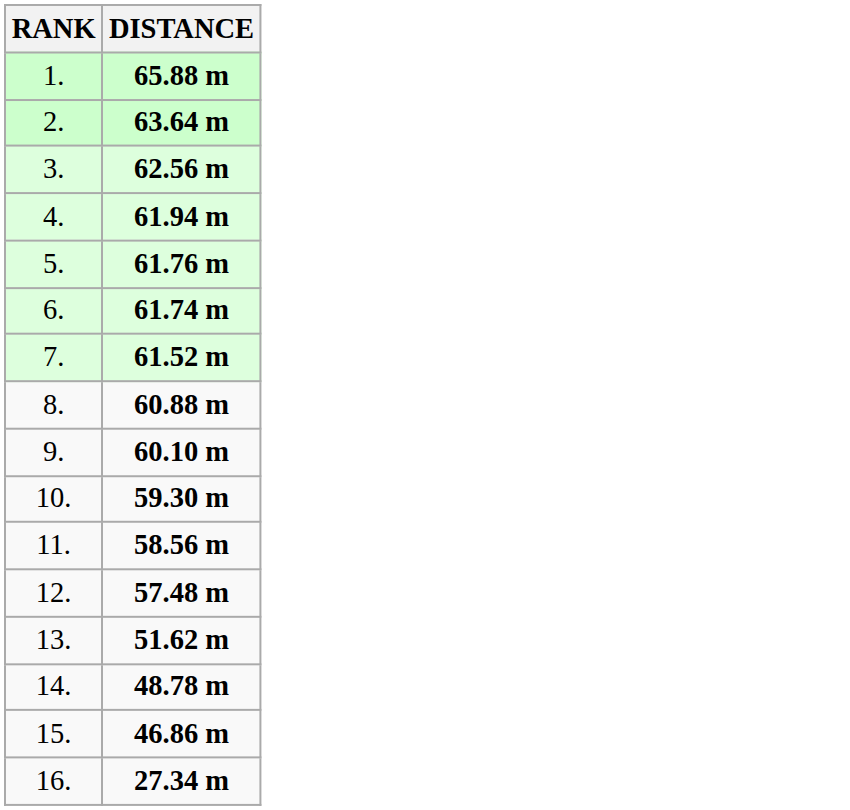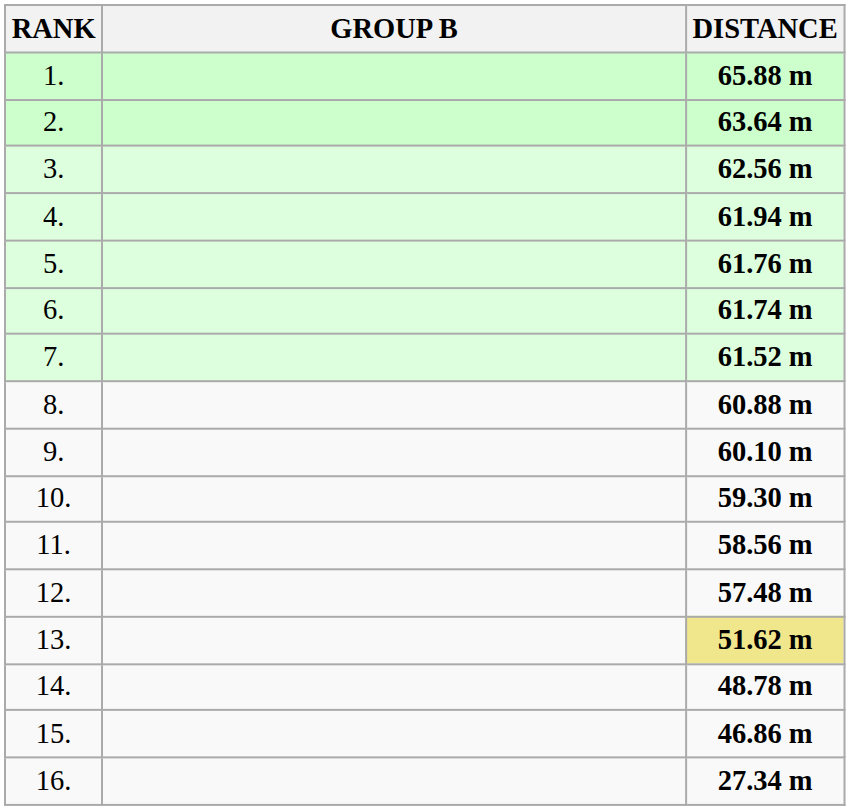+ column: GROUP B
13. | DISTANCE: no background -> khaki background
